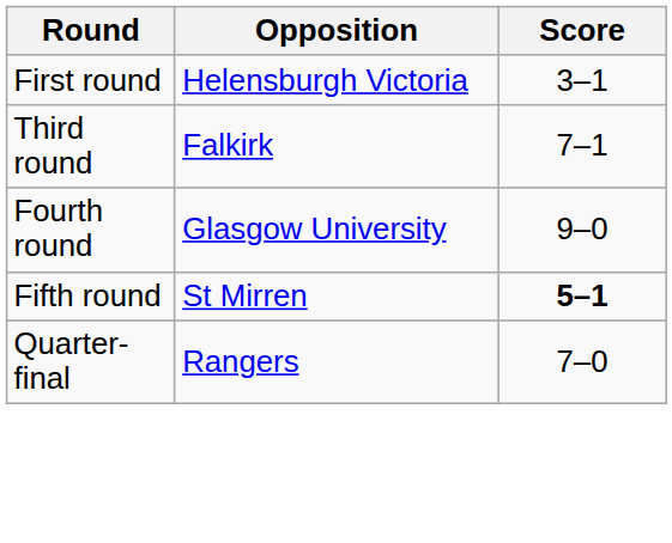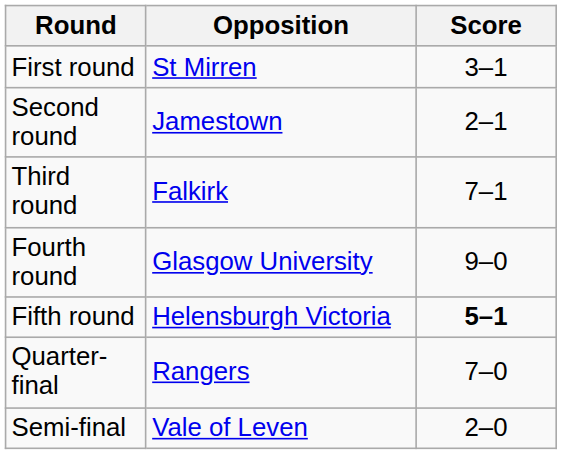First round | Opposition: Helensburgh Victoria -> St Mirren
+ row: Second round | Jamestown | 2–1
Fifth round | Opposition: St Mirren -> Helensburgh Victoria
+ row: Semi-final | Vale of Leven | 2–0
